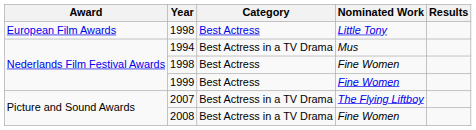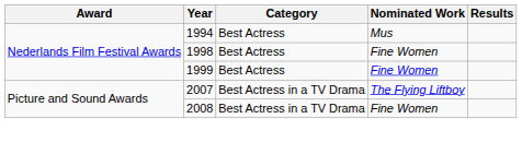- row: European Film Awards | 1998 | Best Actress | Little Tony
1994 | Category: Best Actress in a TV Drama -> Best Actress
